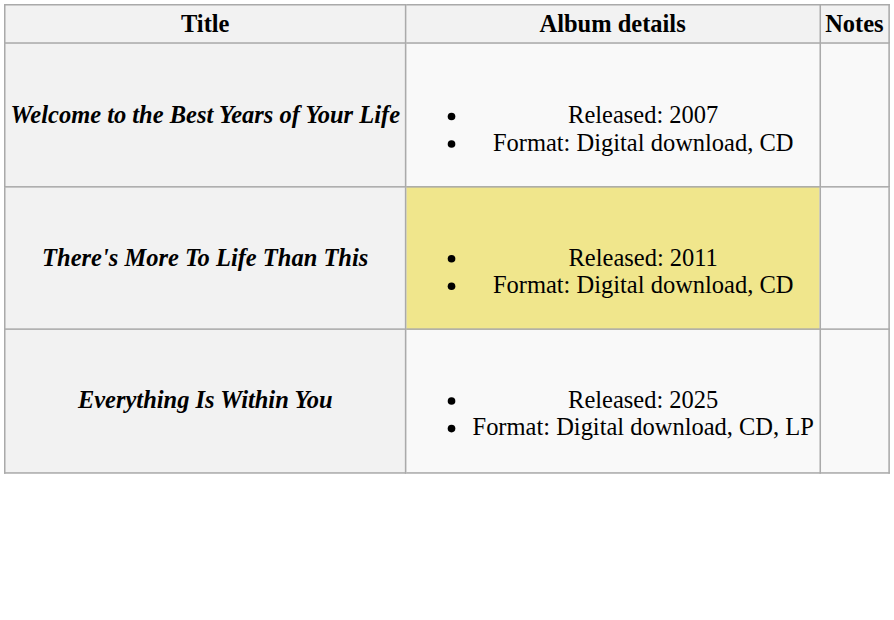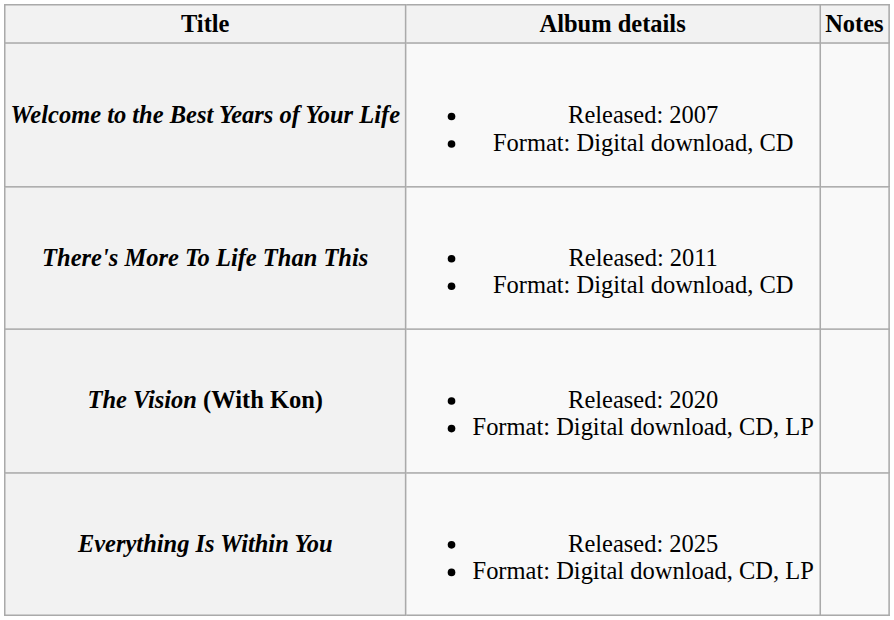There's More To Life Than This | Album details: khaki background -> no background
+ row: The Vision (With Kon) | Released: 2020 Format: Digital download, CD, LP
